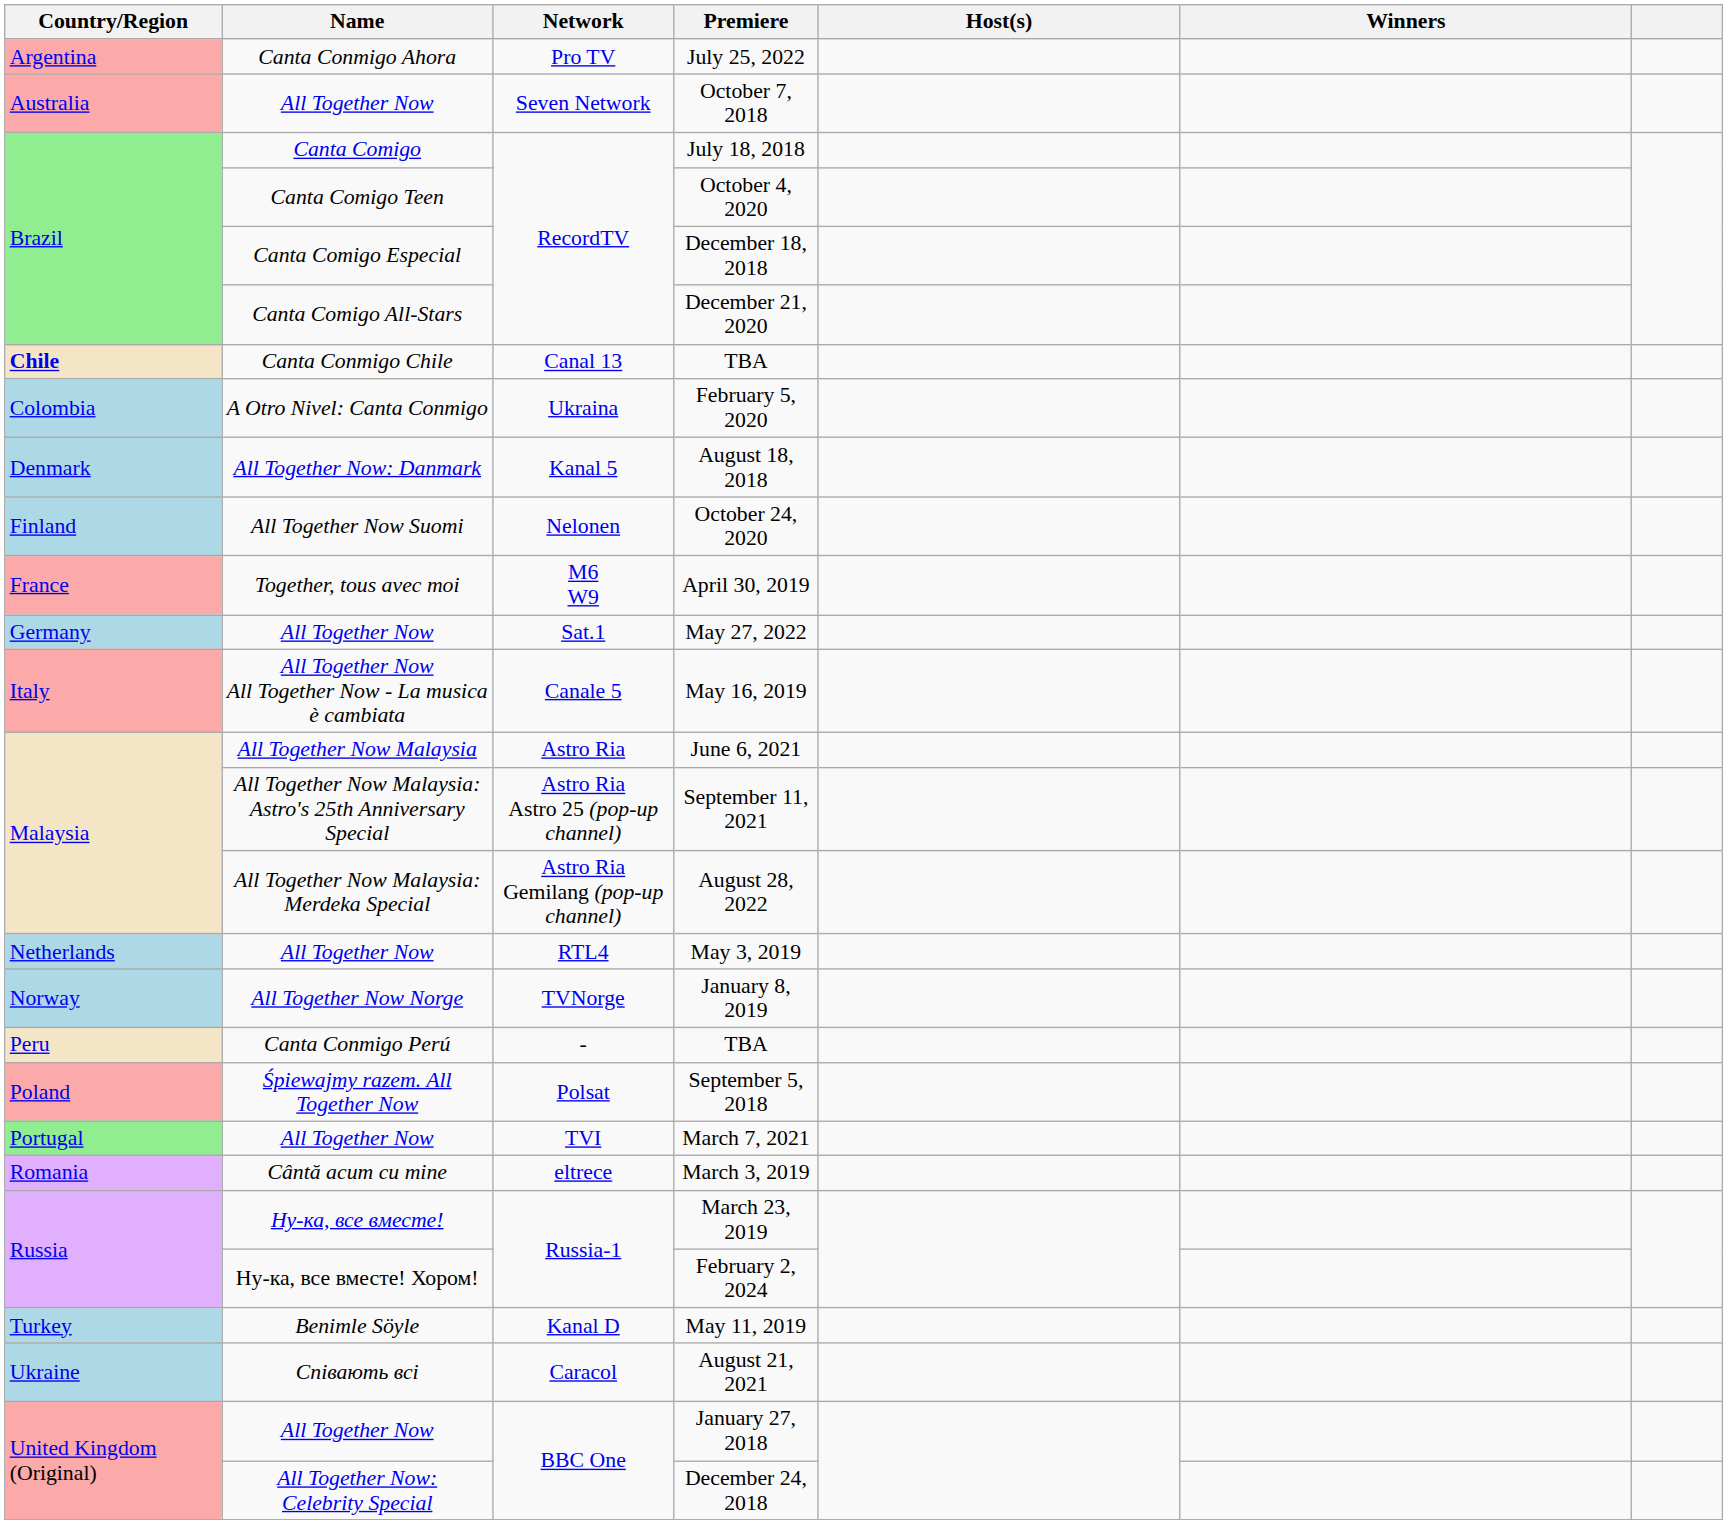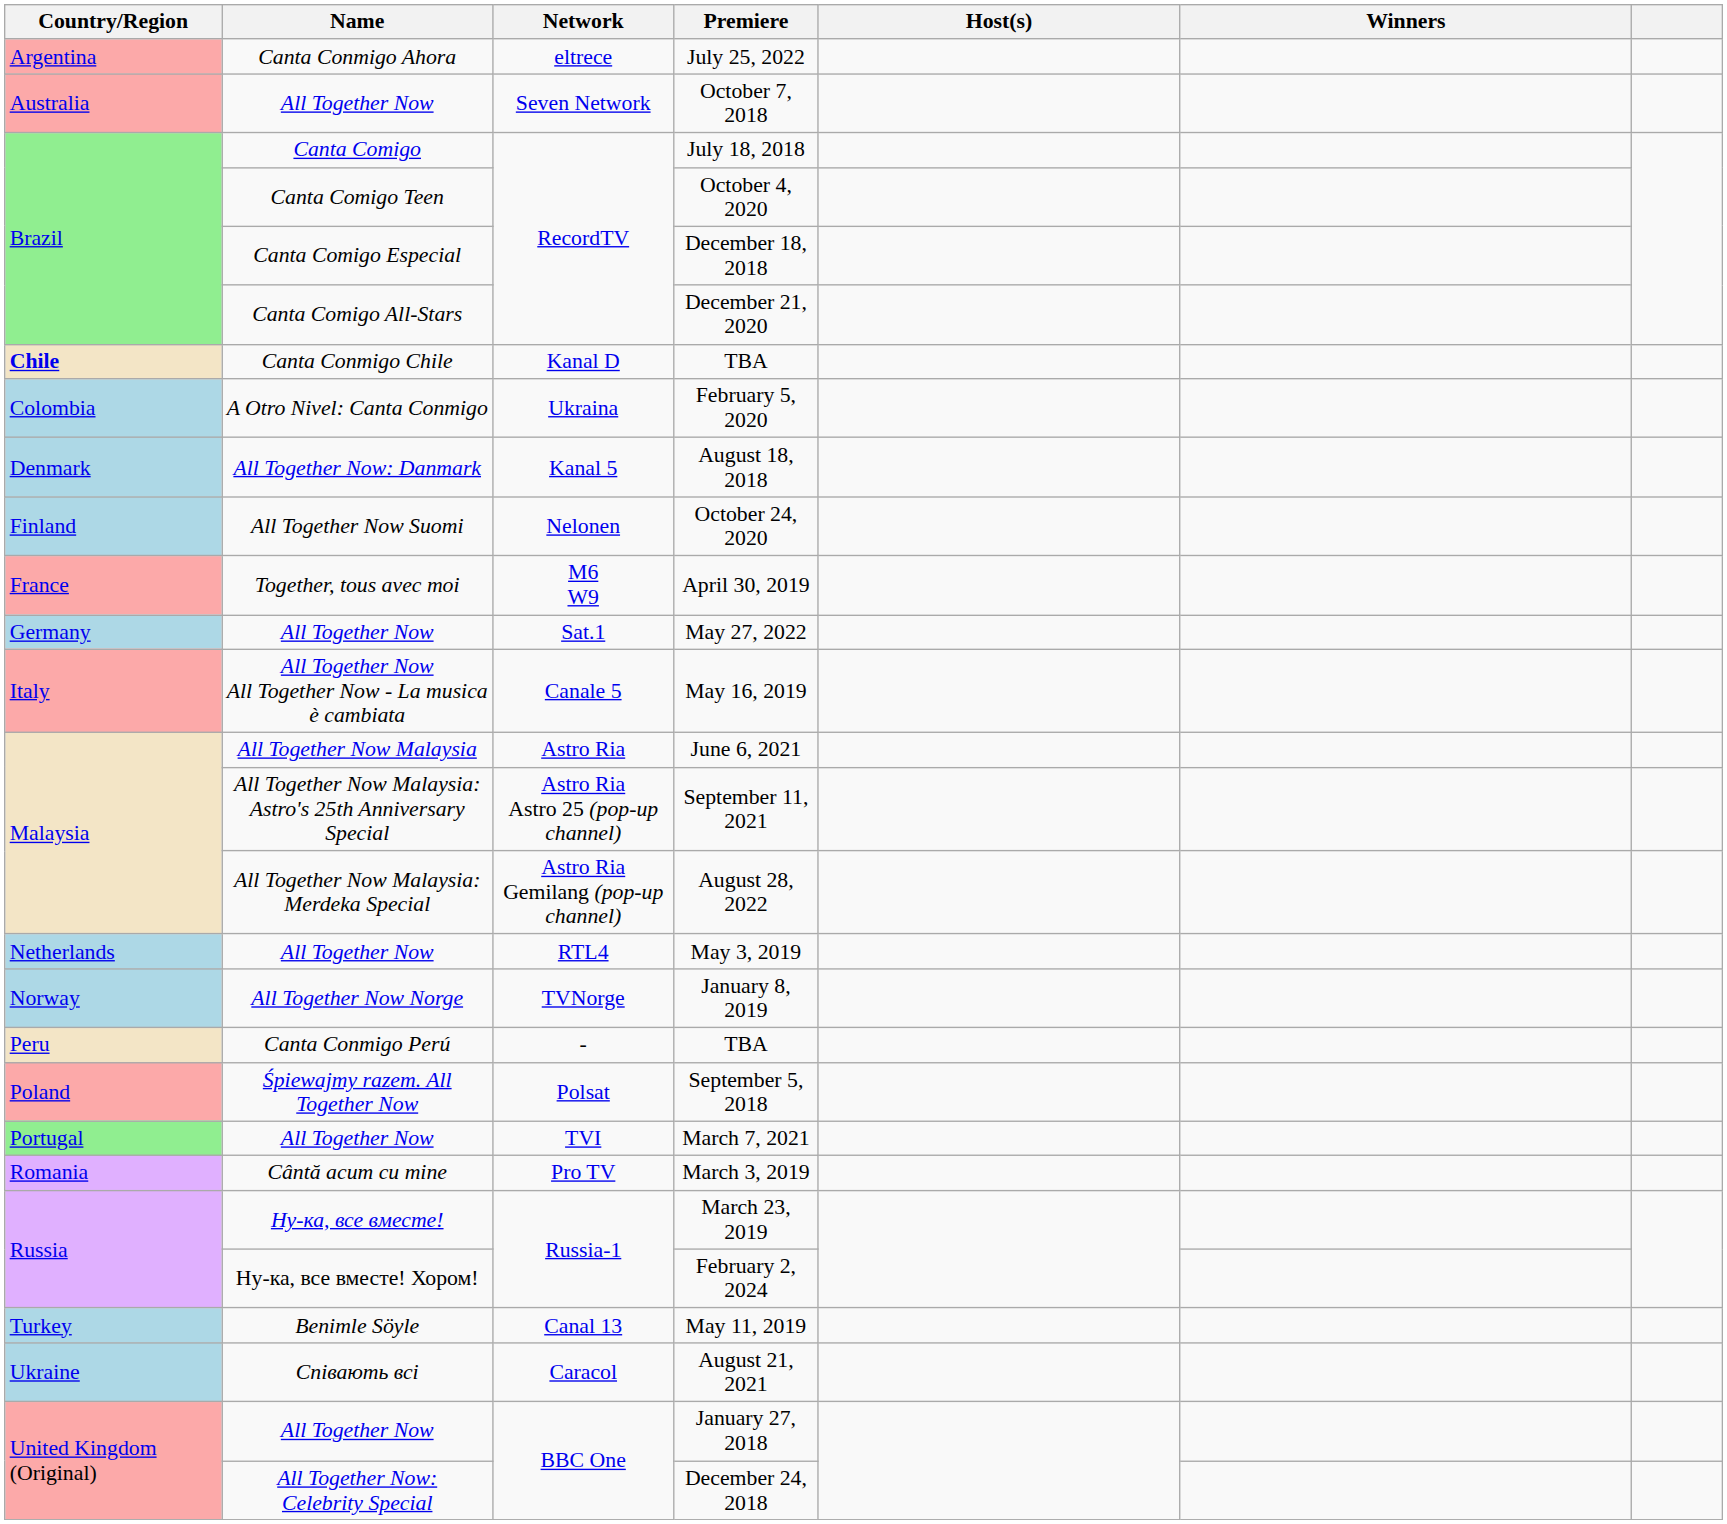July 25, 2022 | Network: Pro TV -> eltrece
Canta Conmigo Chile / TBA | Network: Canal 13 -> Kanal D
March 3, 2019 | Network: eltrece -> Pro TV
May 11, 2019 | Network: Kanal D -> Canal 13
